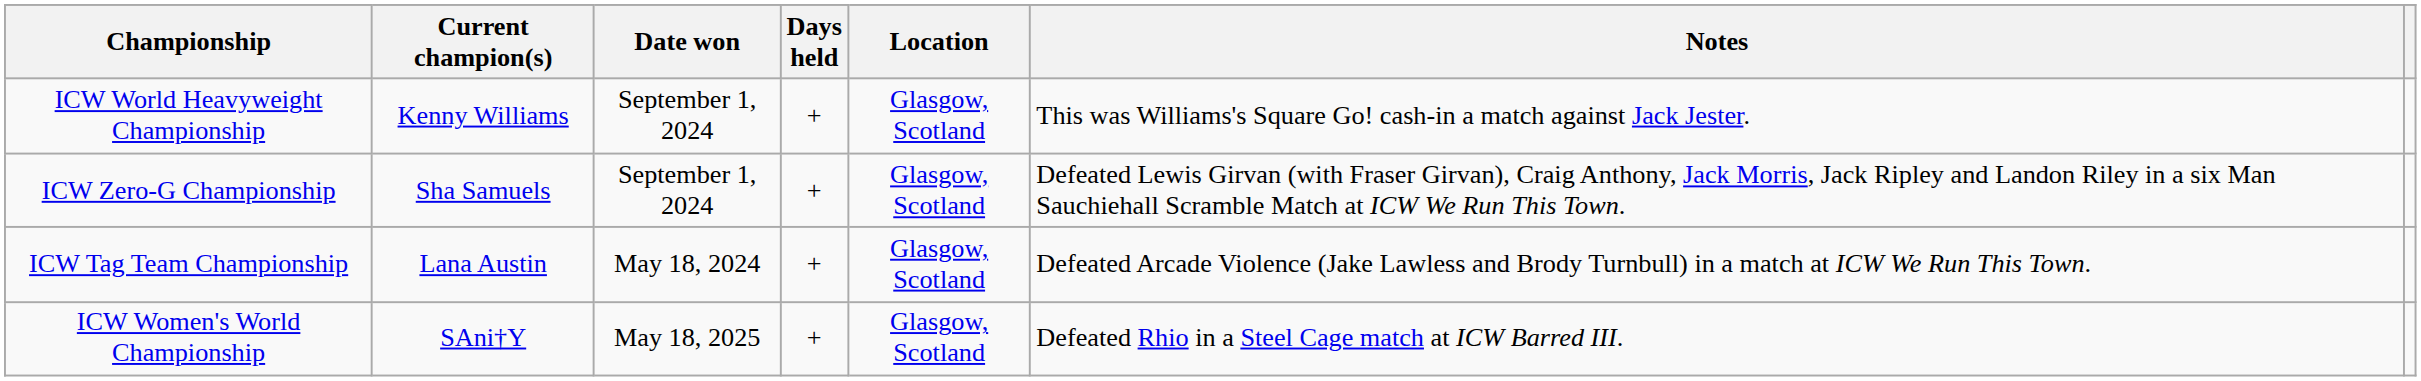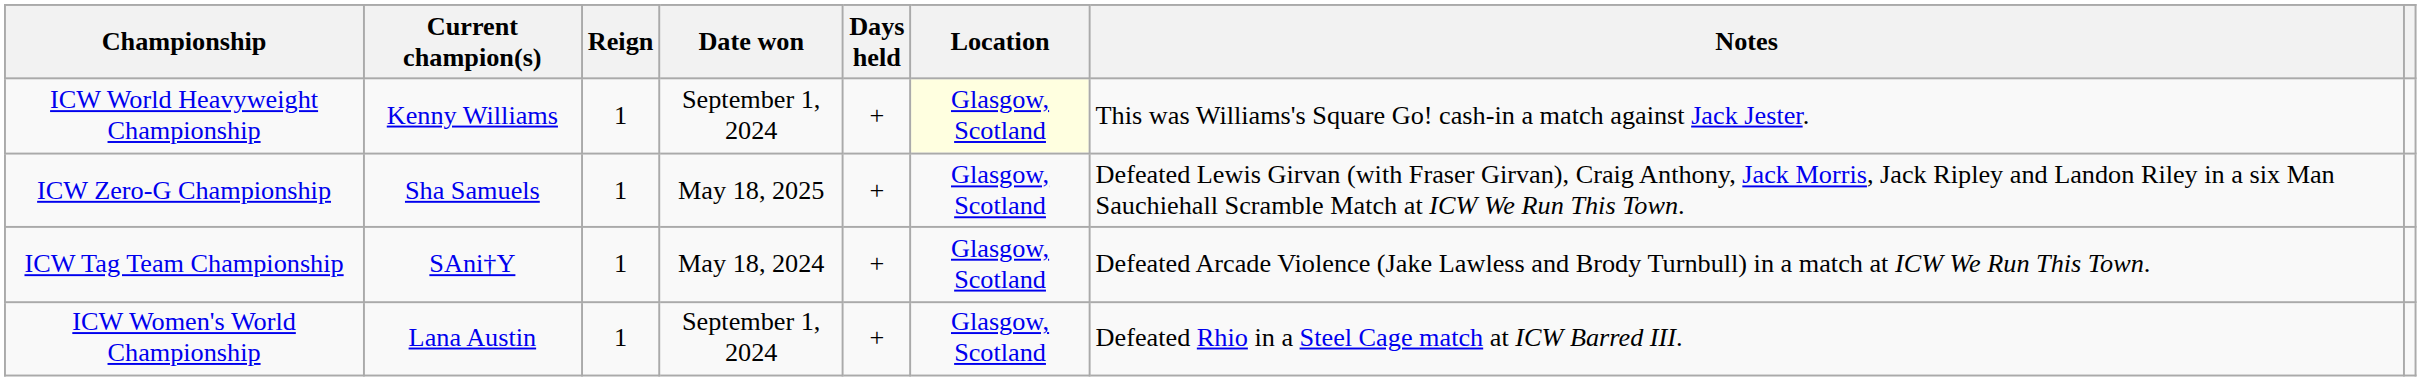+ column: Reign | 1 | 1 | 1 | 1
ICW World Heavyweight Championship | Location: no background -> lightyellow background
ICW Zero-G Championship | Date won: September 1, 2024 -> May 18, 2025
ICW Tag Team Championship | Current champion(s): Lana Austin -> SAni†Y
ICW Women's World Championship | Current champion(s): SAni†Y -> Lana Austin
ICW Women's World Championship | Date won: May 18, 2025 -> September 1, 2024
